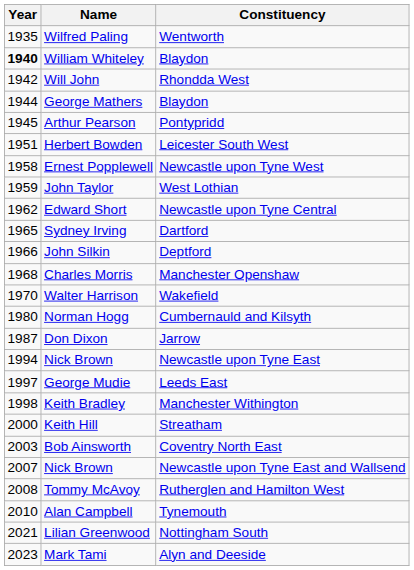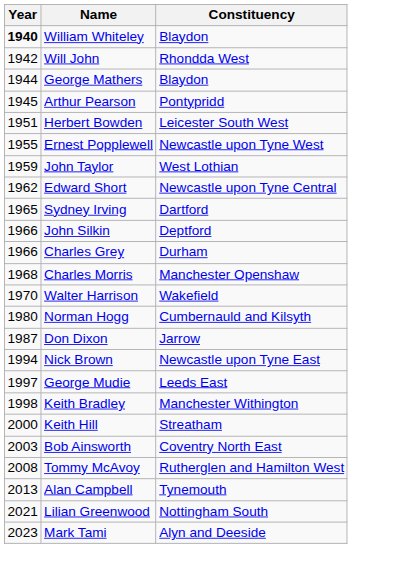- row: 1935 | Wilfred Paling | Wentworth
Ernest Popplewell | Year: 1958 -> 1955
+ row: 1966 | Charles Grey | Durham
- row: 2007 | Nick Brown | Newcastle upon Tyne East and Wallsend
Alan Campbell | Year: 2010 -> 2013
